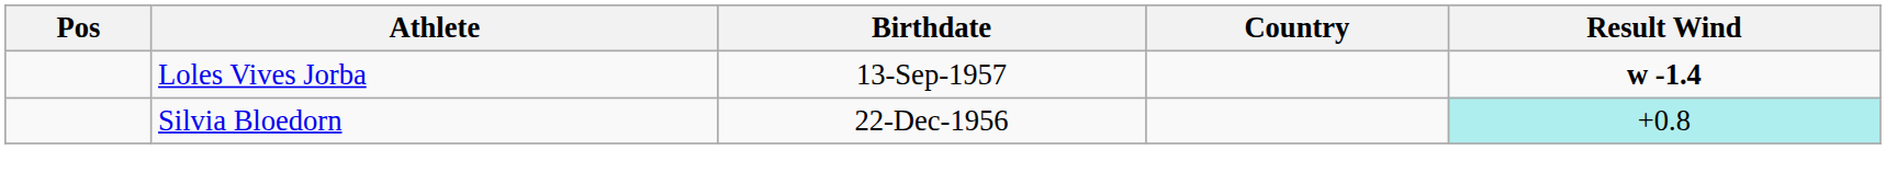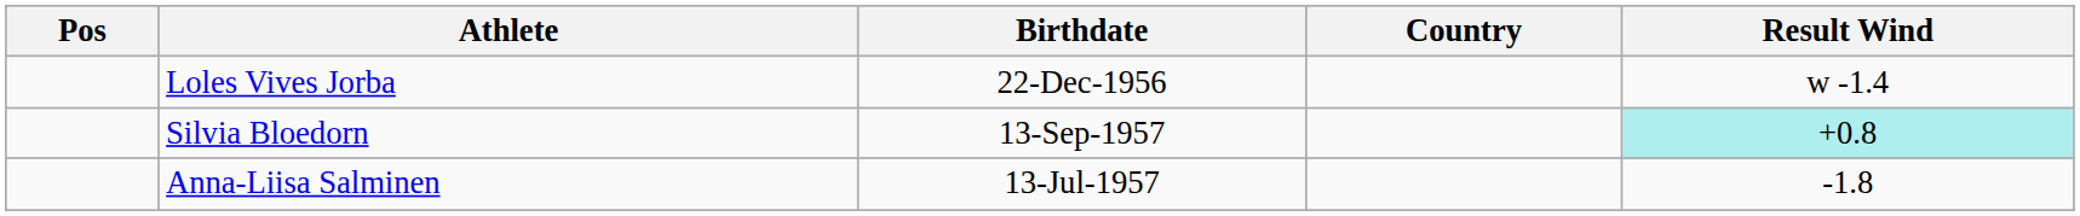Loles Vives Jorba | Birthdate: 13-Sep-1957 -> 22-Dec-1956
Loles Vives Jorba | Result Wind: bold -> normal
Silvia Bloedorn | Birthdate: 22-Dec-1956 -> 13-Sep-1957
+ row: Anna-Liisa Salminen | 13-Jul-1957 | -1.8
